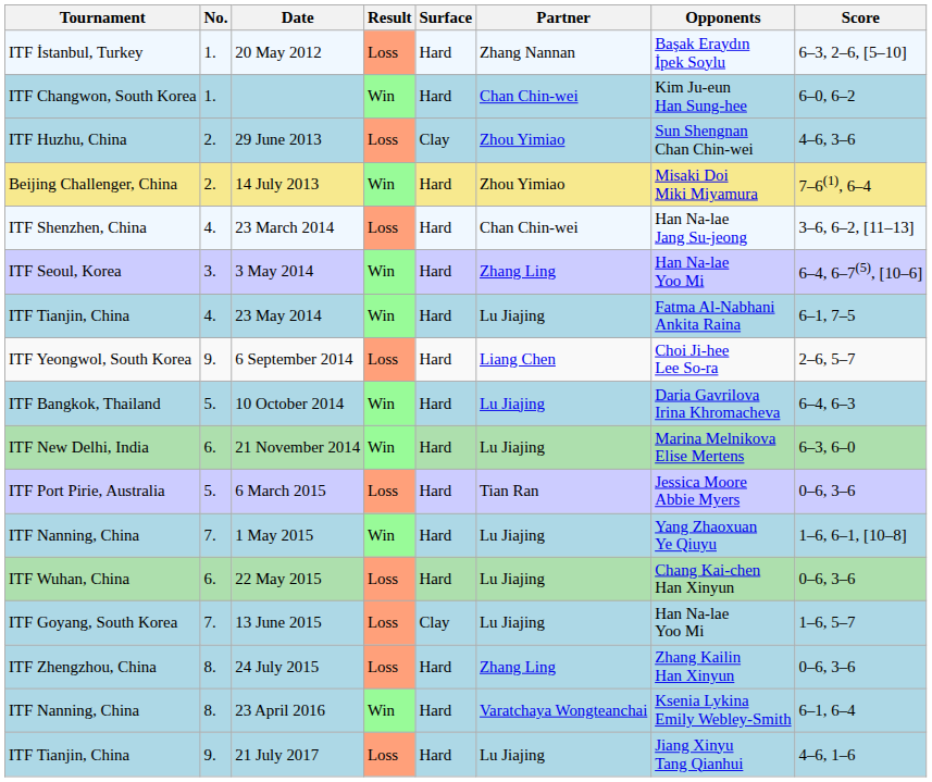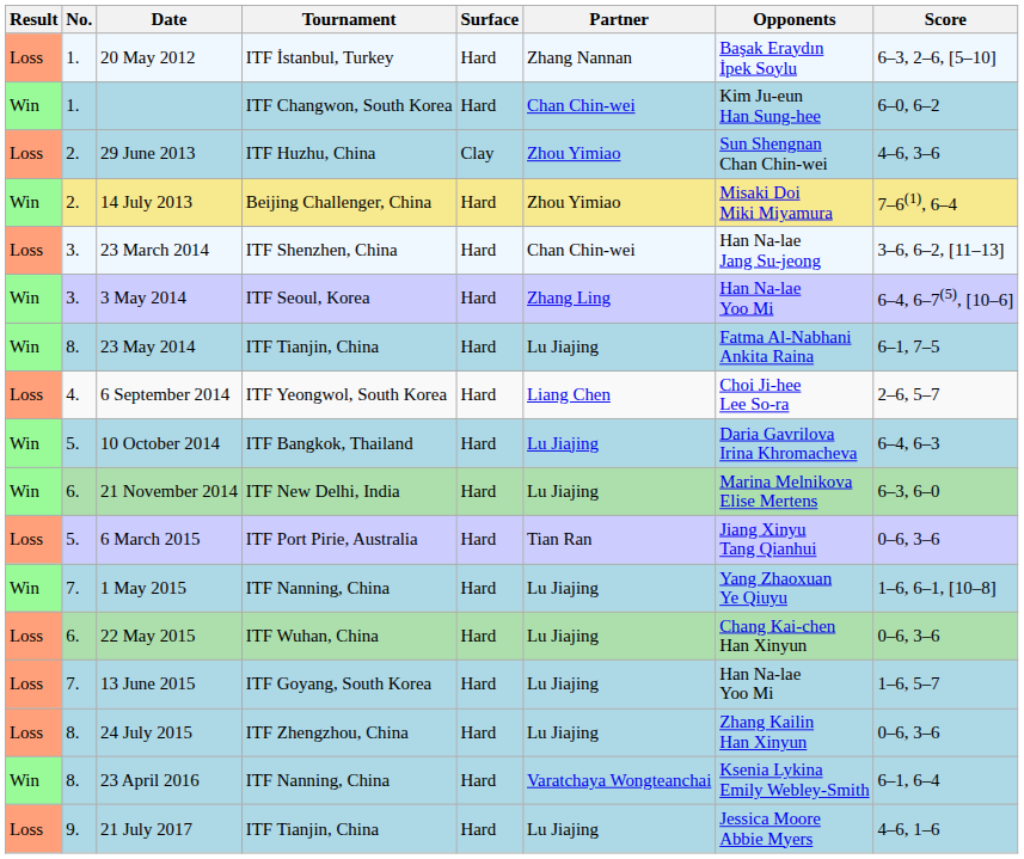columns swapped: Result <-> Tournament
23 March 2014 | No.: 4. -> 3.
23 May 2014 | No.: 4. -> 8.
6 September 2014 | No.: 9. -> 4.
6 March 2015 | Opponents: Jessica Moore Abbie Myers -> Jiang Xinyu Tang Qianhui
13 June 2015 | Surface: Clay -> Hard
24 July 2015 | Partner: Zhang Ling -> Lu Jiajing
21 July 2017 | Opponents: Jiang Xinyu Tang Qianhui -> Jessica Moore Abbie Myers
